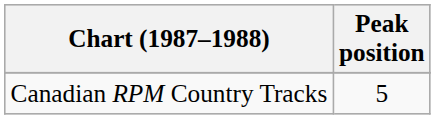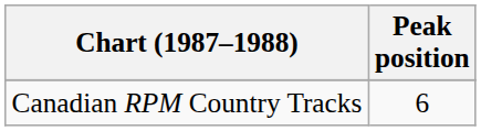Canadian RPM Country Tracks | Peak position: 5 -> 6
